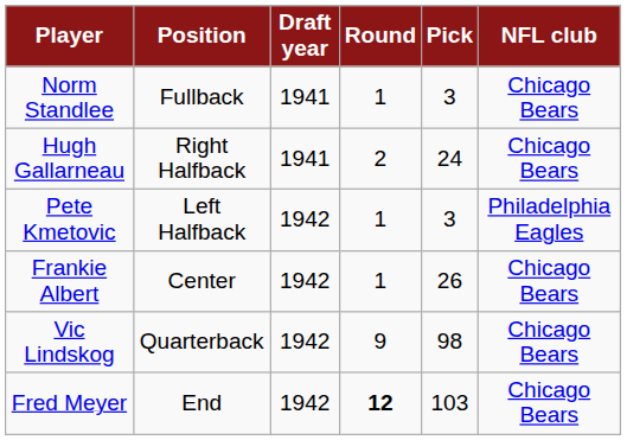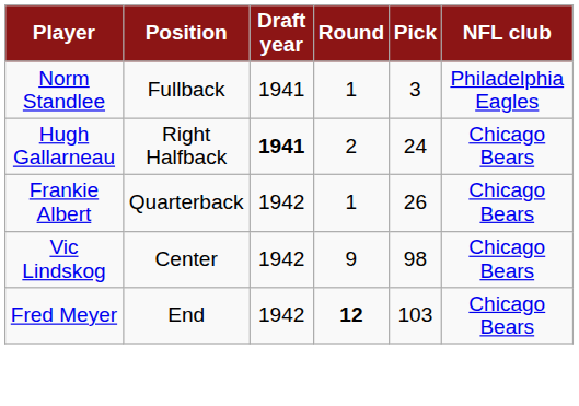Norm Standlee | NFL club: Chicago Bears -> Philadelphia Eagles
Hugh Gallarneau | Draft year: normal -> bold
- row: Pete Kmetovic | Left Halfback | 1942 | 1 | 3 | Philadelphia Eagles
Frankie Albert | Position: Center -> Quarterback
Vic Lindskog | Position: Quarterback -> Center
